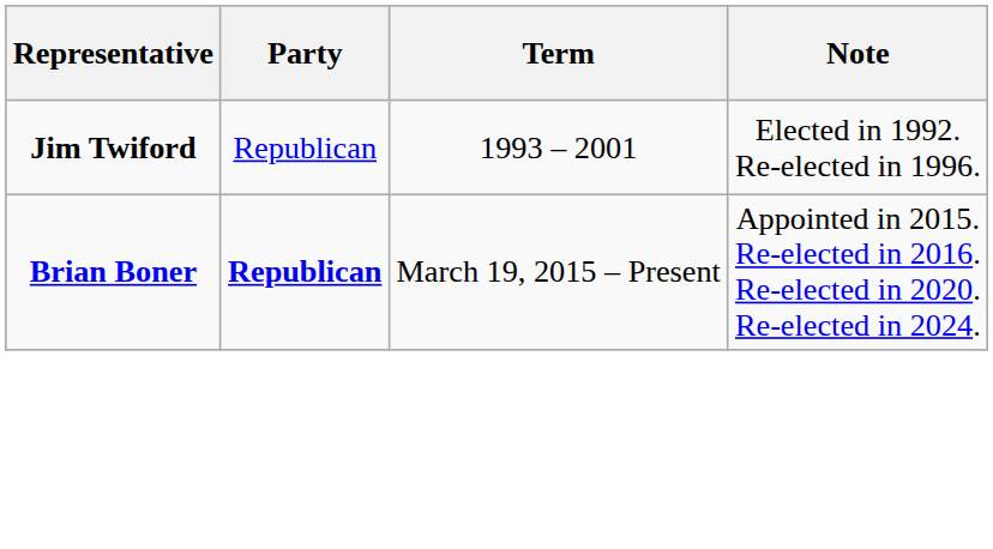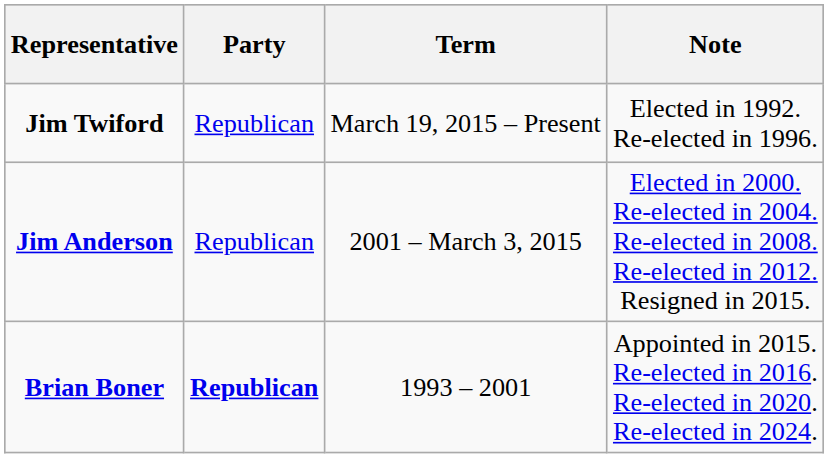Jim Twiford | Term: 1993 – 2001 -> March 19, 2015 – Present
+ row: Jim Anderson | Republican | 2001 – March 3, 2015 | Elected in 2000. Re-elected in 2004. Re-elected in 2008. Re-elected in 2012. Resigned in 2015.
Brian Boner | Term: March 19, 2015 – Present -> 1993 – 2001
